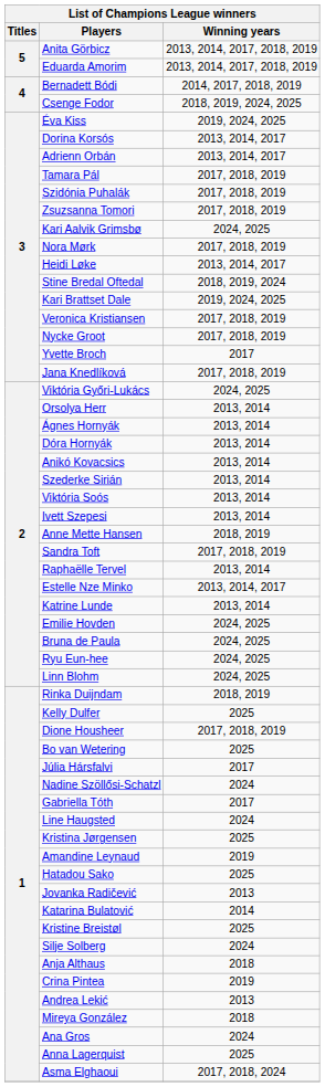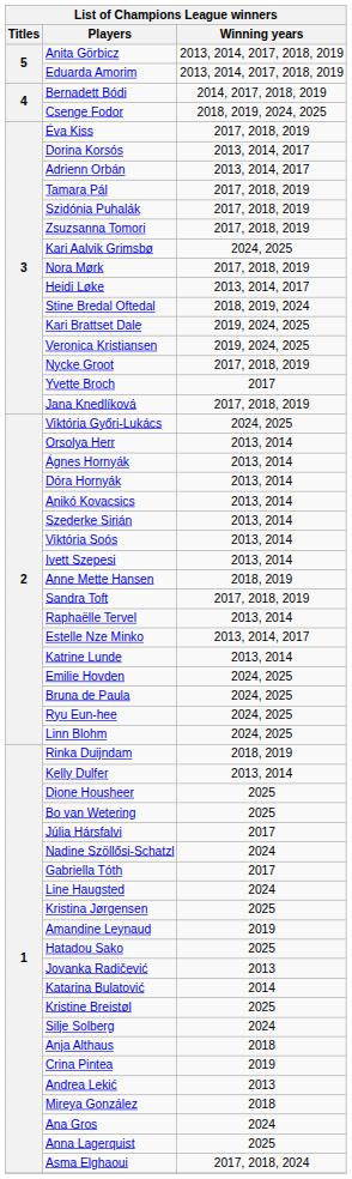Éva Kiss | Winning years: 2019, 2024, 2025 -> 2017, 2018, 2019
Veronica Kristiansen | Winning years: 2017, 2018, 2019 -> 2019, 2024, 2025
Kelly Dulfer | Winning years: 2025 -> 2013, 2014
Dione Housheer | Winning years: 2017, 2018, 2019 -> 2025
